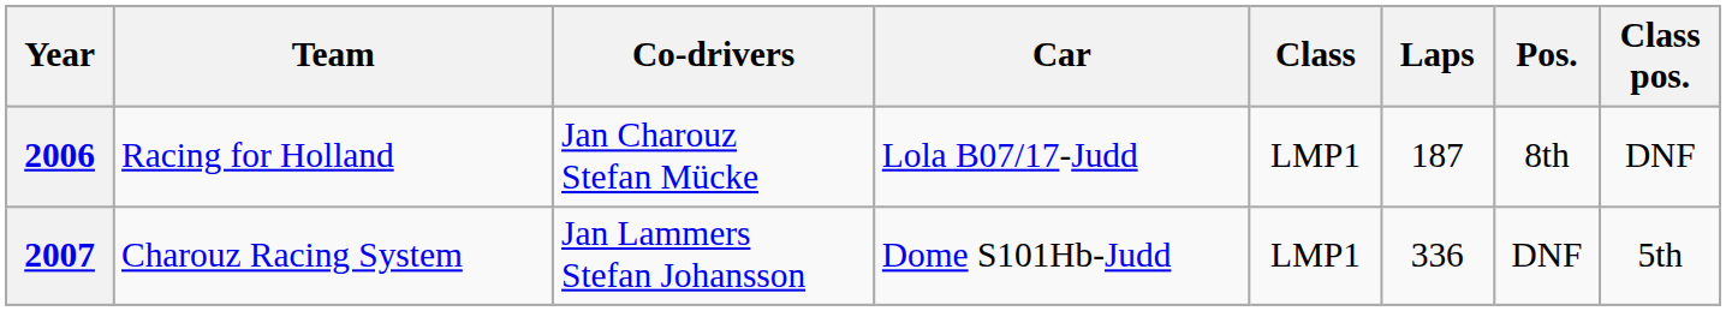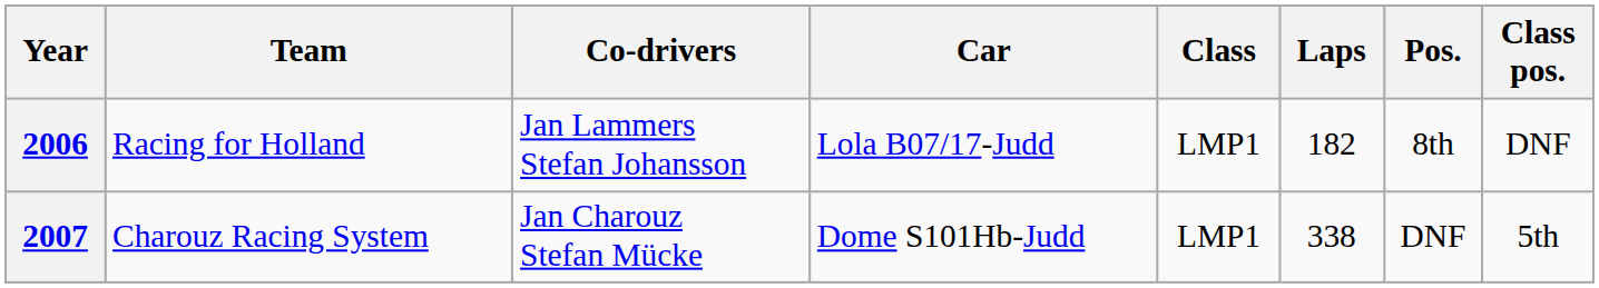2006 | Co-drivers: Jan Charouz Stefan Mücke -> Jan Lammers Stefan Johansson
2006 | Laps: 187 -> 182
2007 | Co-drivers: Jan Lammers Stefan Johansson -> Jan Charouz Stefan Mücke
2007 | Laps: 336 -> 338
